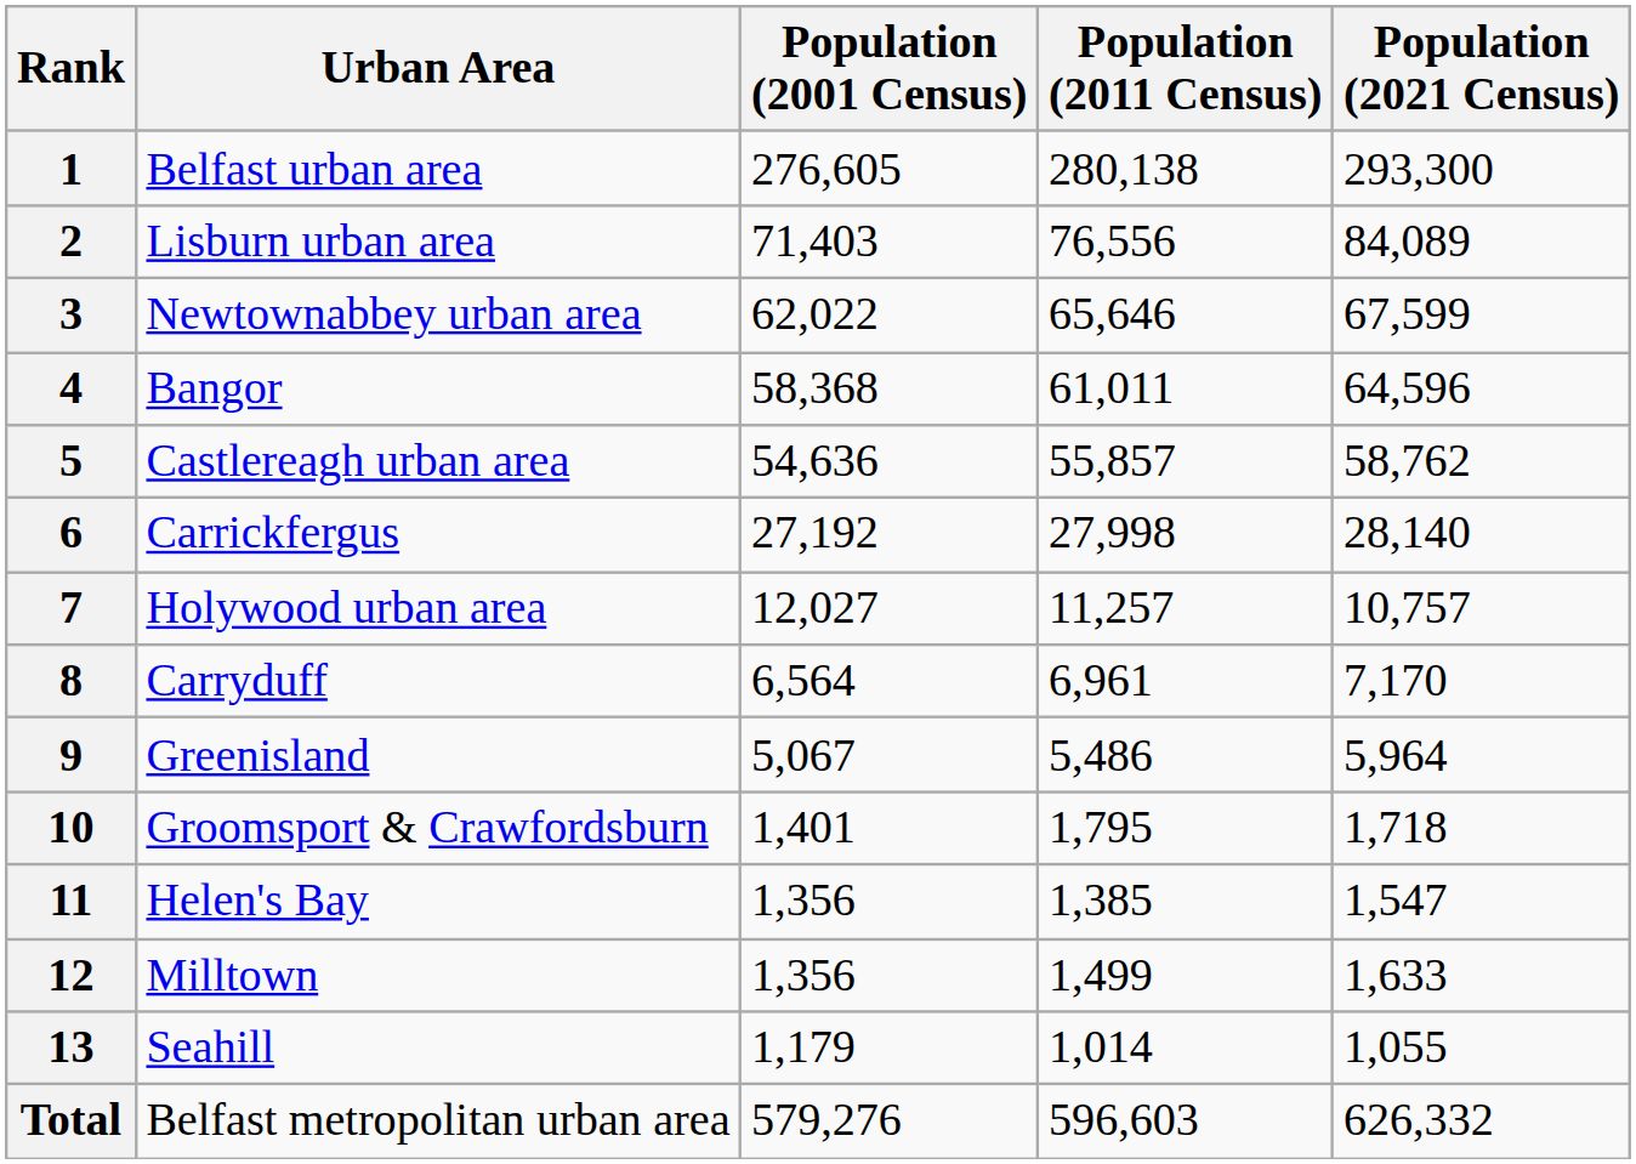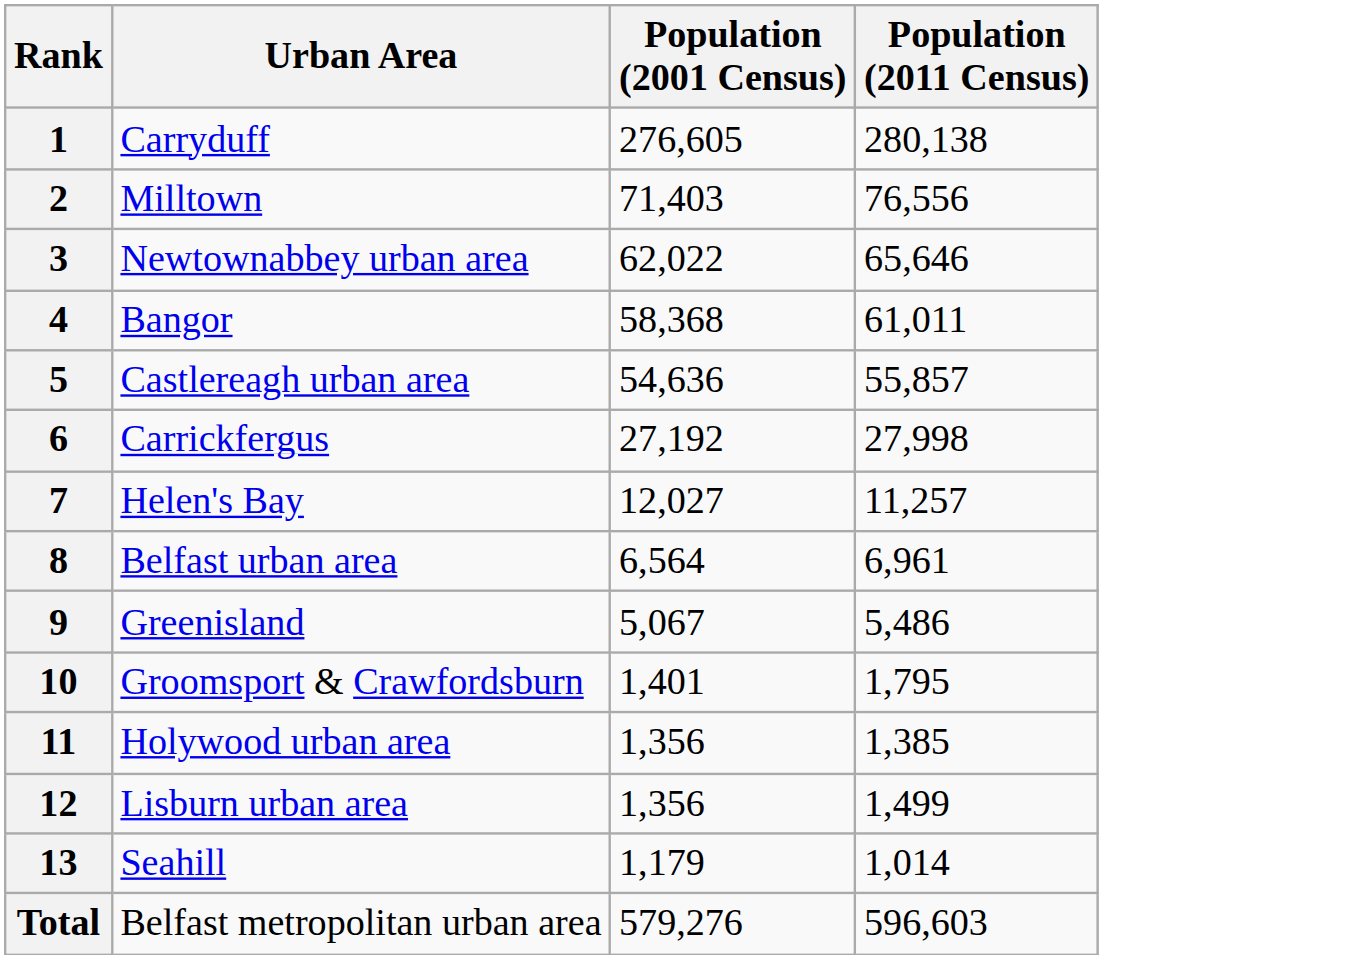- column: Population (2021 Census) | 293,300 | 84,089 | 67,599 | 64,596 | 58,762 | 28,140 | 10,757 | 7,170 | 5,964 | 1,718 | 1,547 | 1,633 | 1,055 | 626,332
1 | Urban Area: Belfast urban area -> Carryduff
2 | Urban Area: Lisburn urban area -> Milltown
7 | Urban Area: Holywood urban area -> Helen's Bay
8 | Urban Area: Carryduff -> Belfast urban area
11 | Urban Area: Helen's Bay -> Holywood urban area
12 | Urban Area: Milltown -> Lisburn urban area
